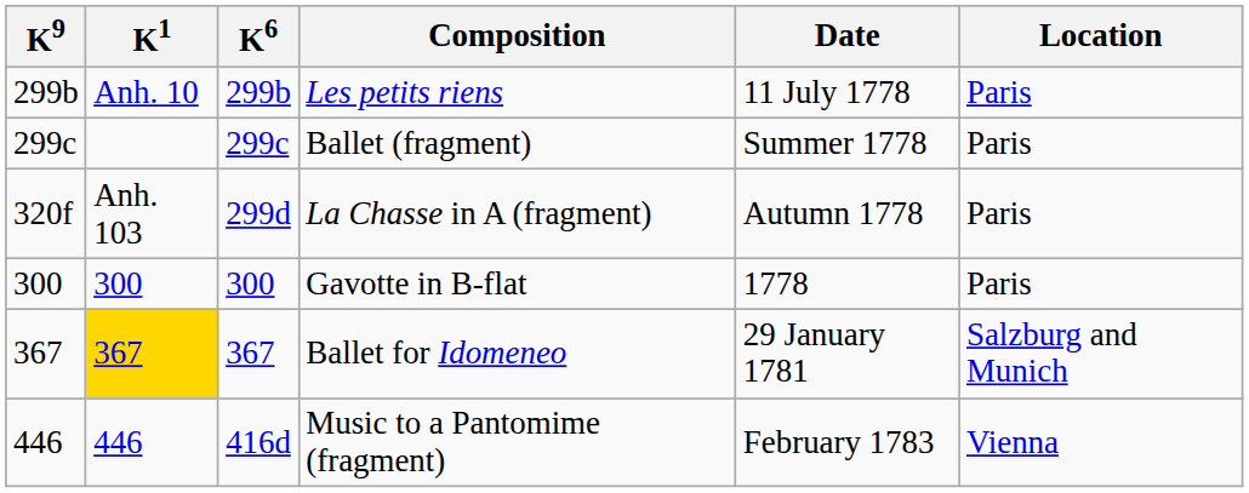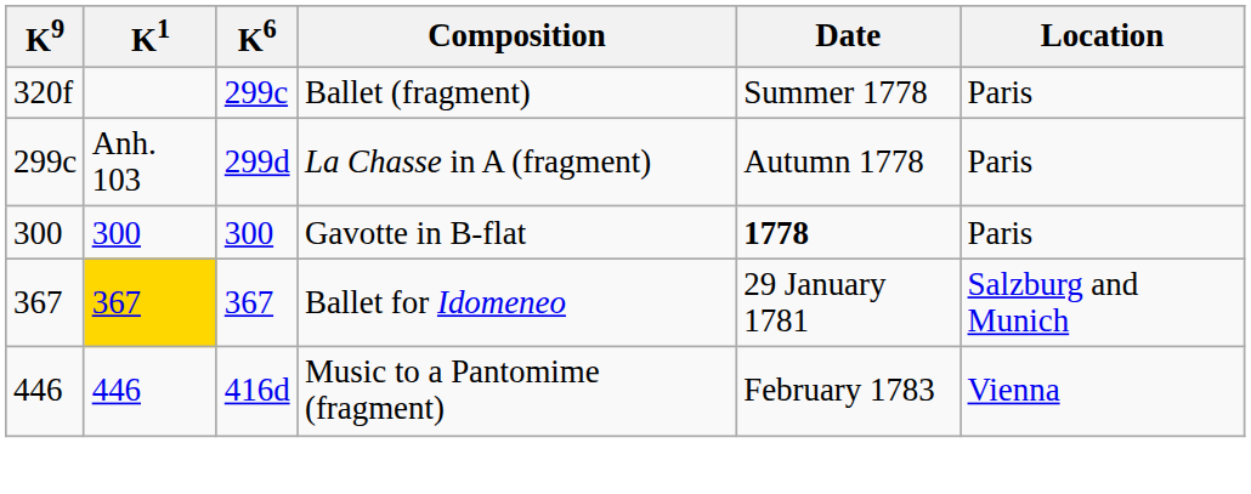- row: 299b | Anh. 10 | 299b | Les petits riens | 11 July 1778 | Paris
Ballet (fragment) | K9: 299c -> 320f
La Chasse in A (fragment) | K9: 320f -> 299c
Gavotte in B-flat | Date: normal -> bold
